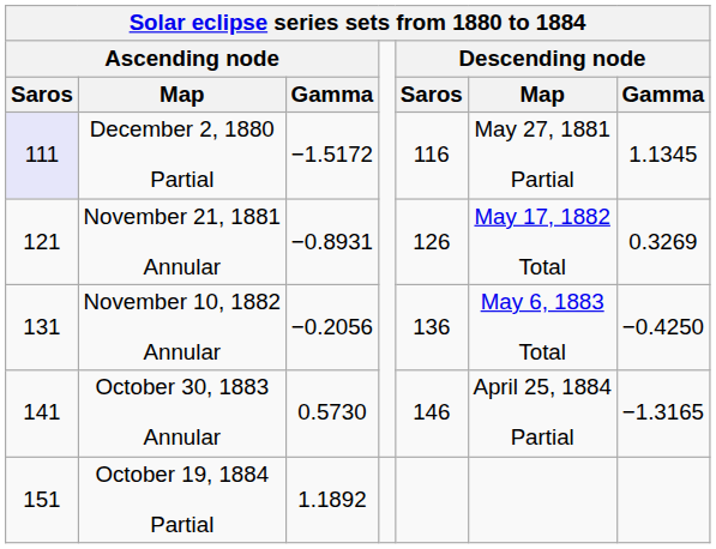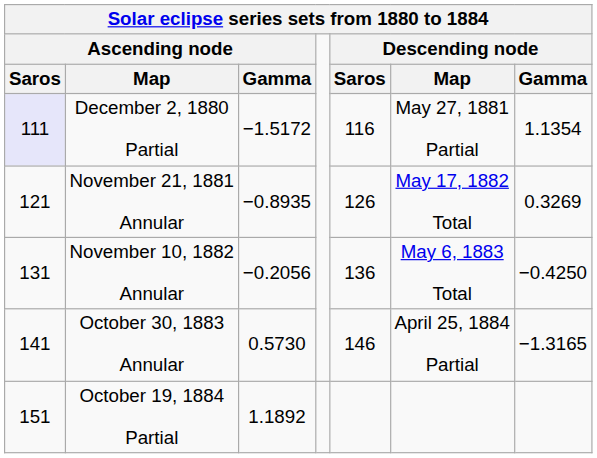December 2, 1880 Partial | Descending node / Gamma: 1.1345 -> 1.1354
November 21, 1881 Annular | Ascending node / Gamma: −0.8931 -> −0.8935
